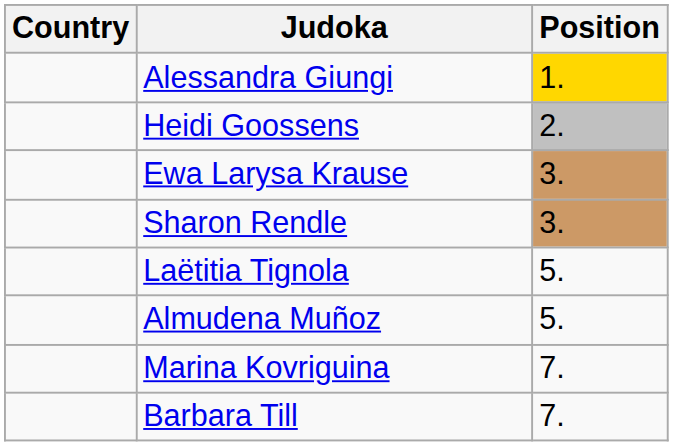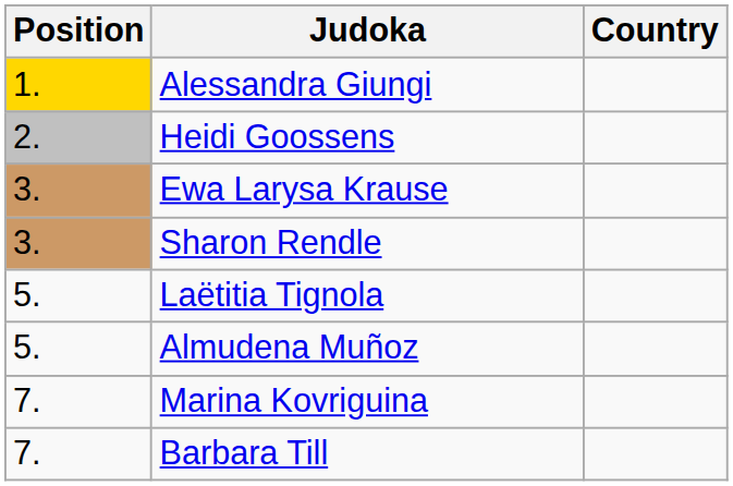columns swapped: Position <-> Country
